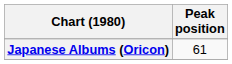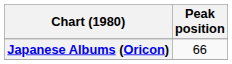Japanese Albums (Oricon) | Peak position: 61 -> 66
